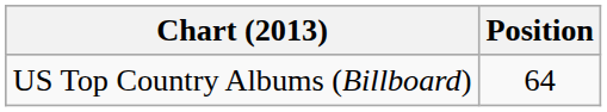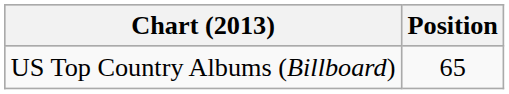US Top Country Albums (Billboard) | Position: 64 -> 65
